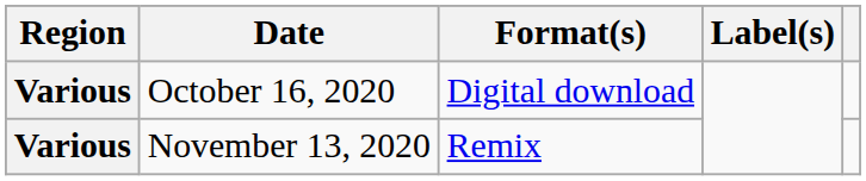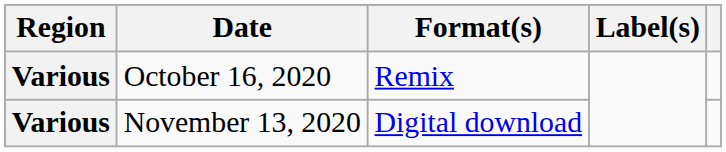October 16, 2020 | Format(s): Digital download -> Remix
November 13, 2020 | Format(s): Remix -> Digital download
